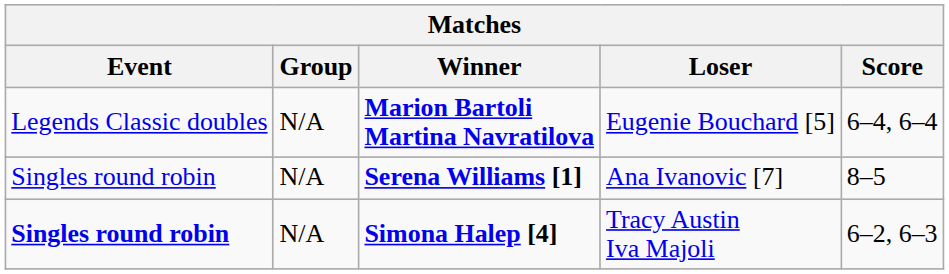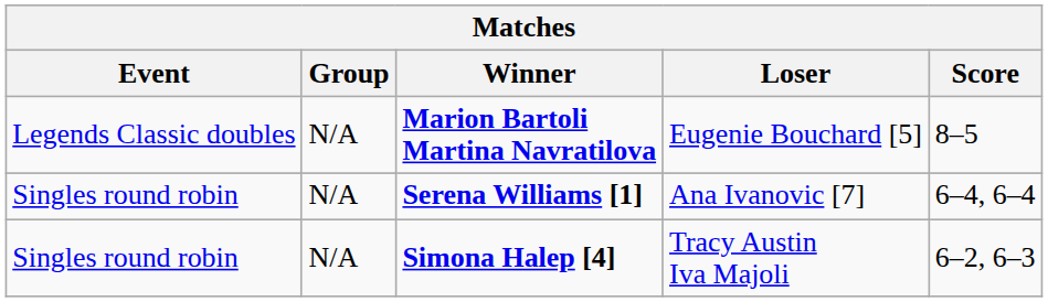Marion Bartoli Martina Navratilova | Score: 6–4, 6–4 -> 8–5
Serena Williams [1] | Score: 8–5 -> 6–4, 6–4
Simona Halep [4] | Event: bold -> normal
